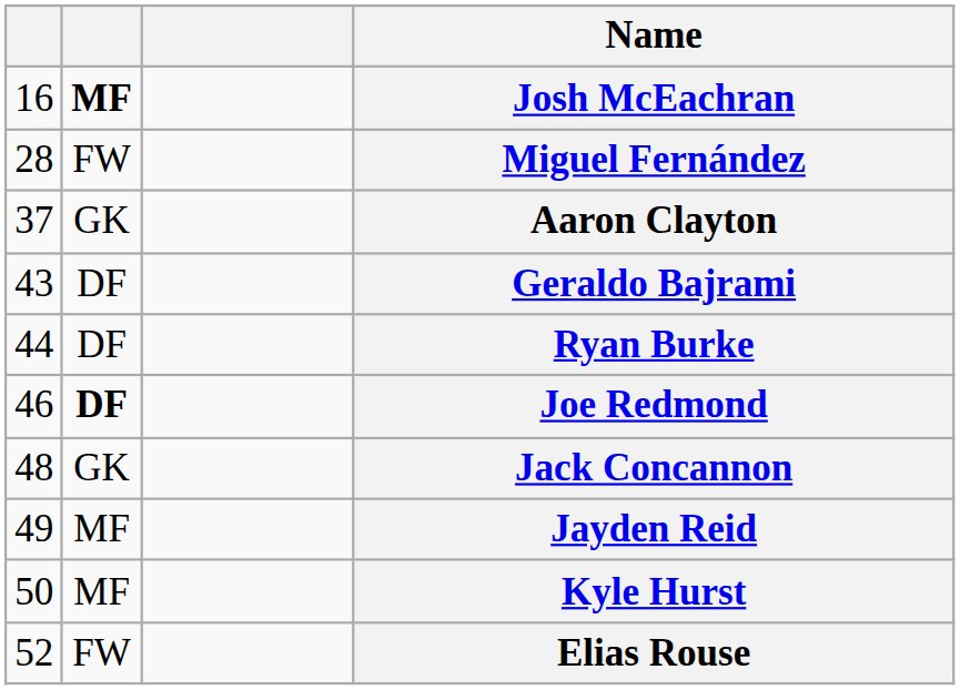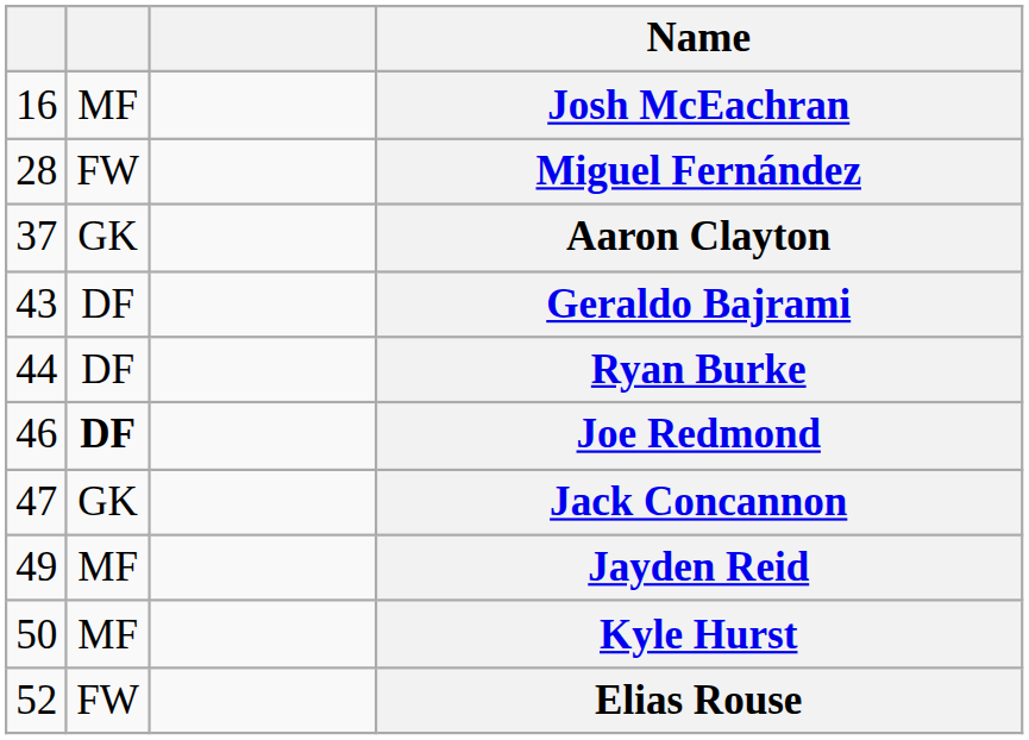Josh McEachran | column 2: bold -> normal
Jack Concannon | column 1: 48 -> 47
